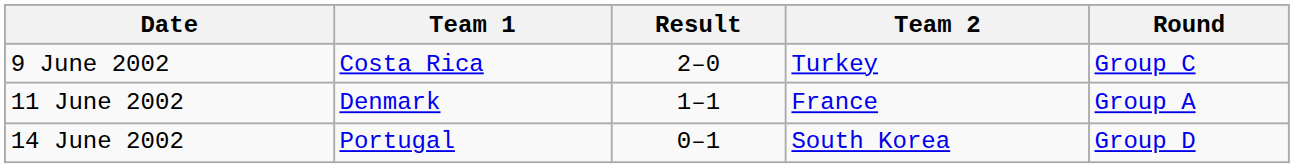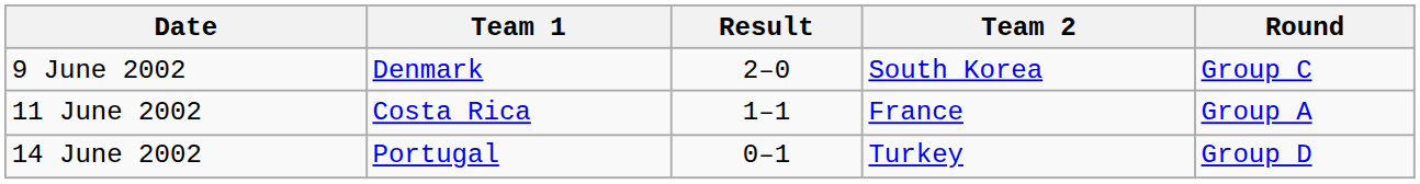9 June 2002 | Team 1: Costa Rica -> Denmark
9 June 2002 | Team 2: Turkey -> South Korea
11 June 2002 | Team 1: Denmark -> Costa Rica
14 June 2002 | Team 2: South Korea -> Turkey
